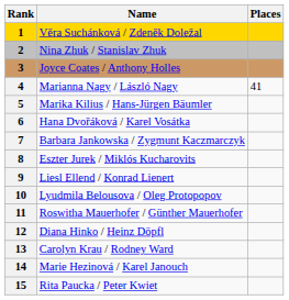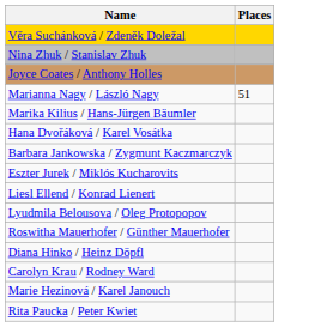- column: Rank | 1 | 2 | 3 | 4 | 5 | 6 | 7 | 8 | 9 | 10 | 11 | 12 | 13 | 14 | 15
Marianna Nagy / László Nagy | Places: 41 -> 51
